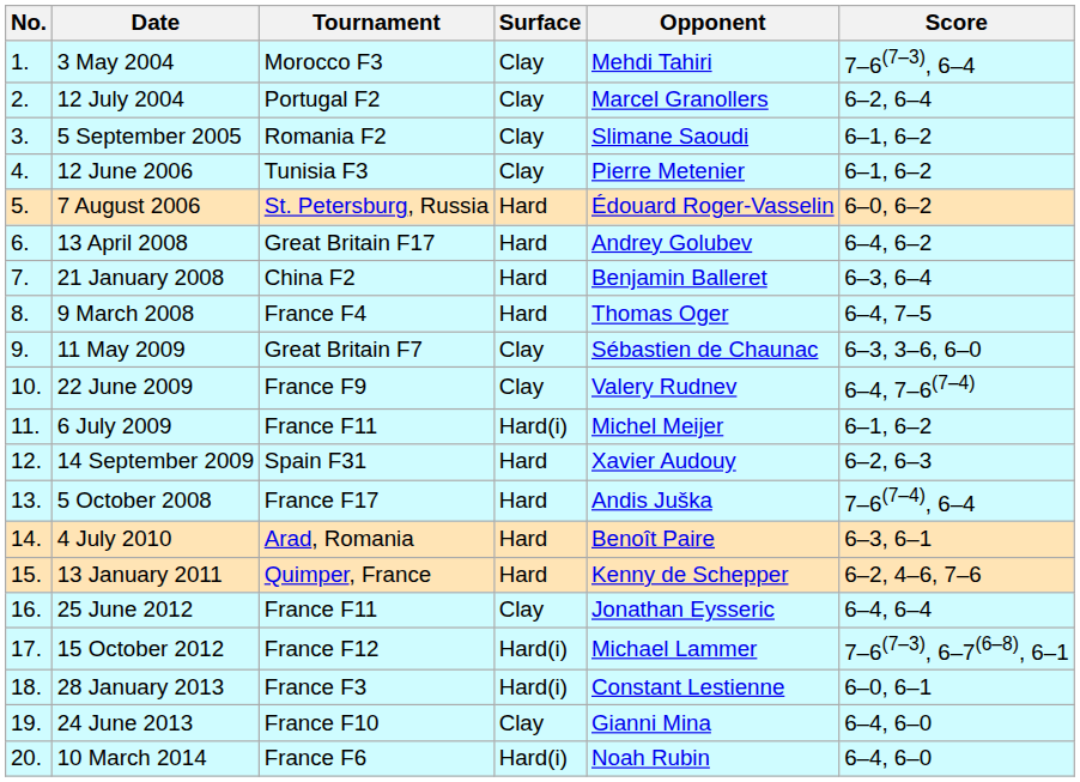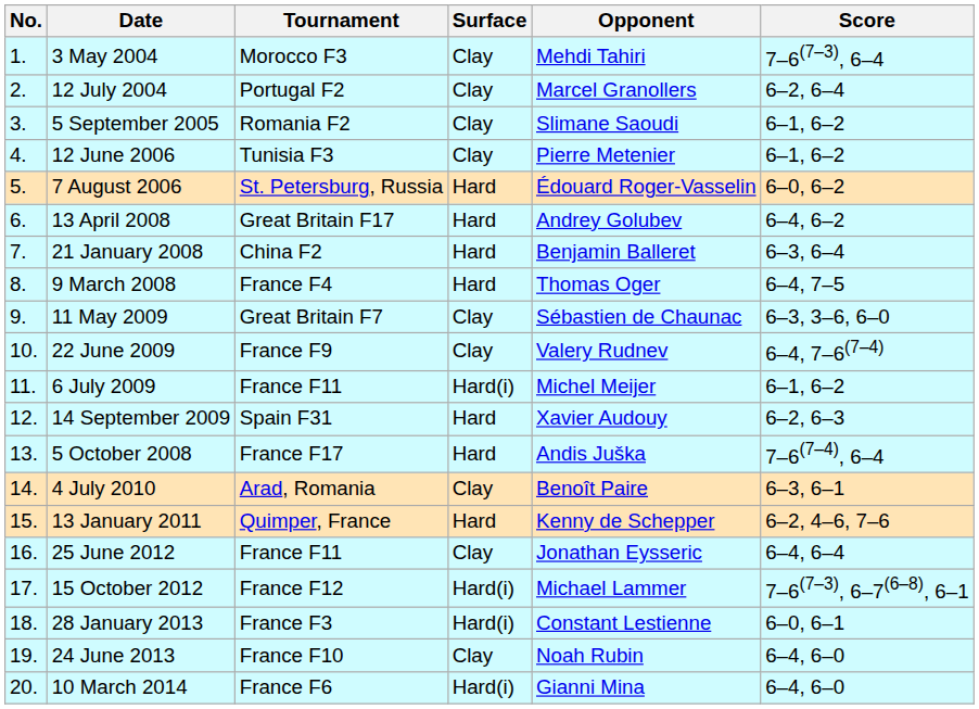4 July 2010 | Surface: Hard -> Clay
24 June 2013 | Opponent: Gianni Mina -> Noah Rubin
10 March 2014 | Opponent: Noah Rubin -> Gianni Mina
